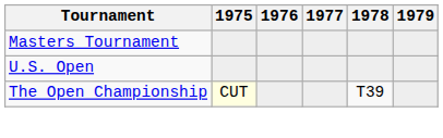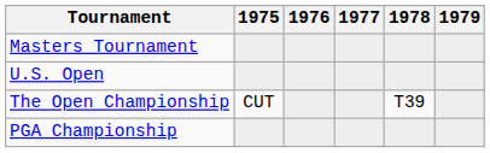The Open Championship | 1975: lightyellow background -> no background
+ row: PGA Championship
